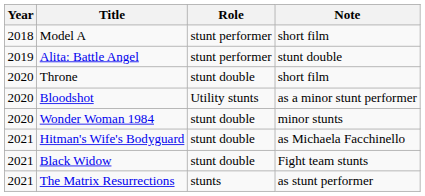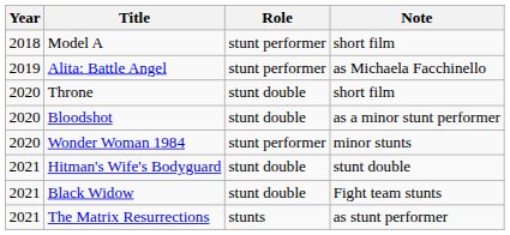Alita: Battle Angel | Note: stunt double -> as Michaela Facchinello
Bloodshot | Role: Utility stunts -> stunt double
Wonder Woman 1984 | Role: stunt double -> stunt performer
Hitman's Wife's Bodyguard | Note: as Michaela Facchinello -> stunt double
